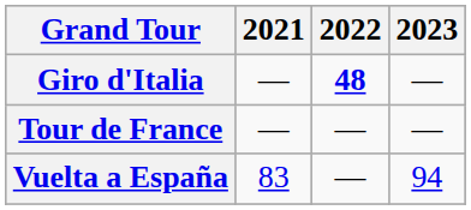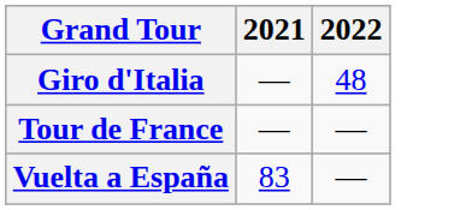- column: 2023 | — | — | 94
Giro d'Italia | 2022: bold -> normal
